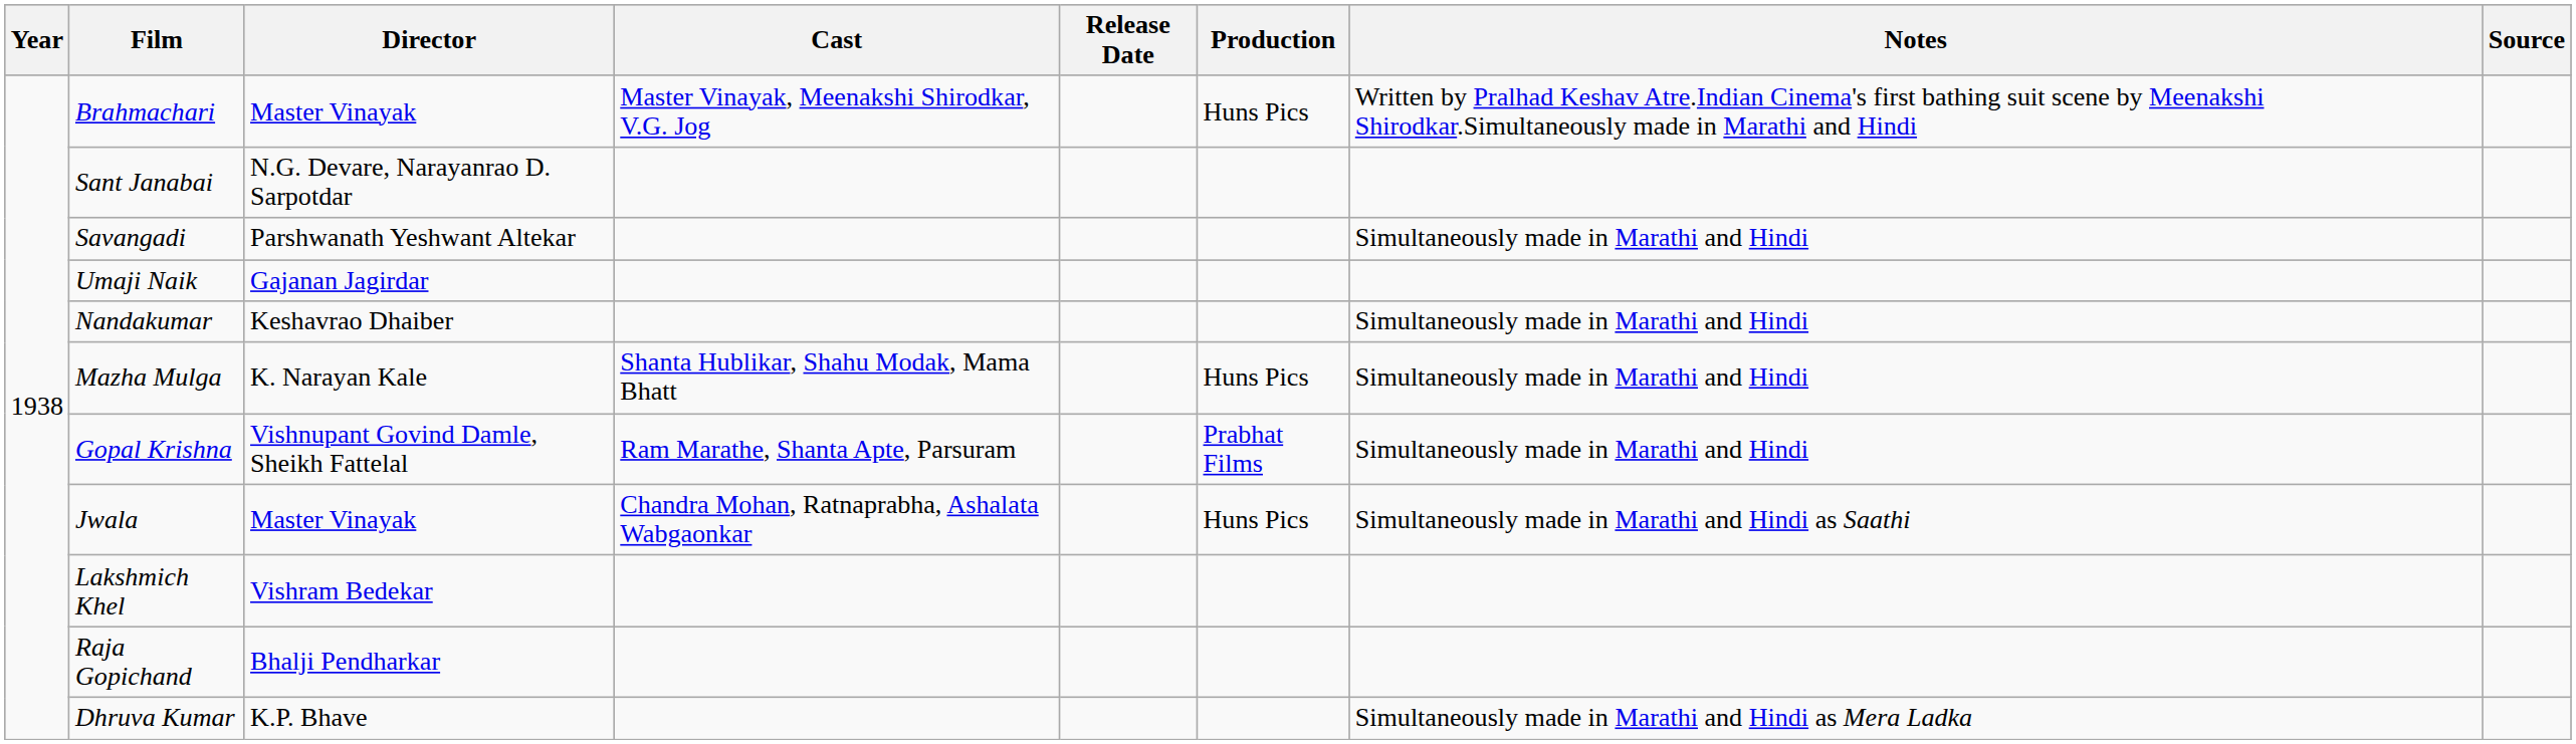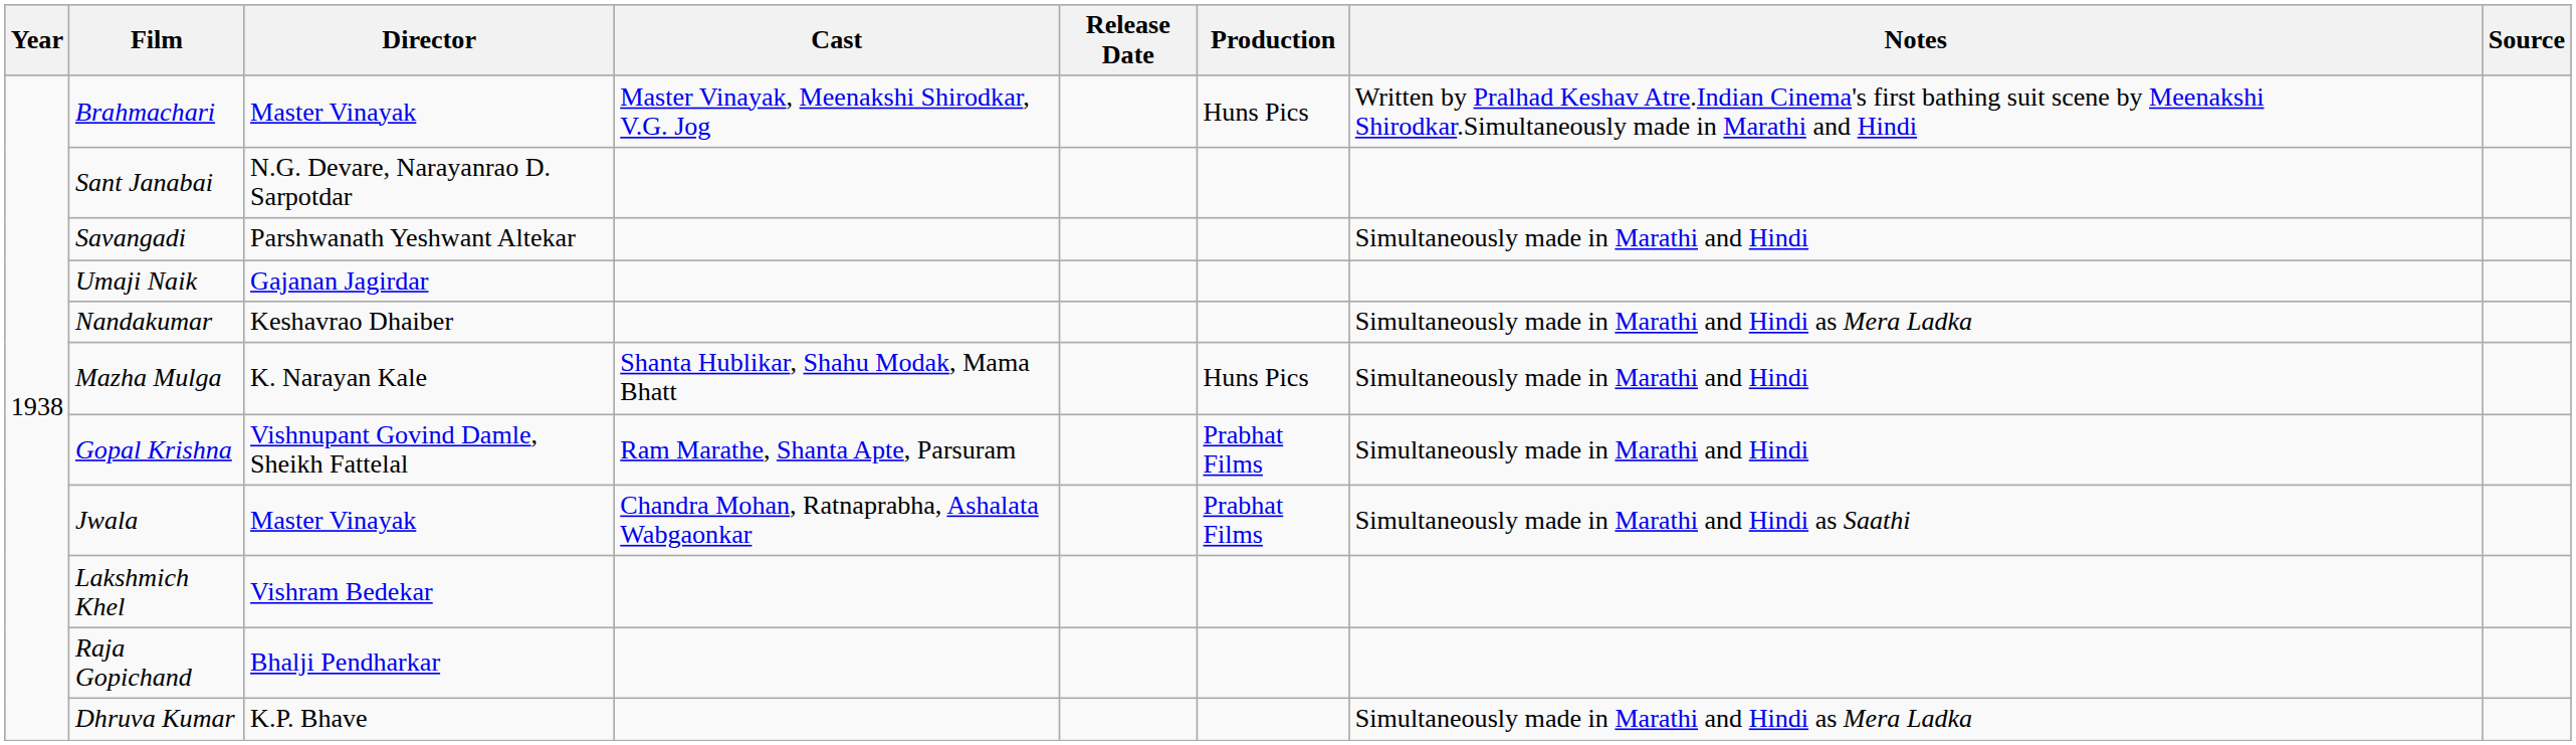Nandakumar | Notes: Simultaneously made in Marathi and Hindi -> Simultaneously made in Marathi and Hindi as Mera Ladka
Jwala | Production: Huns Pics -> Prabhat Films
